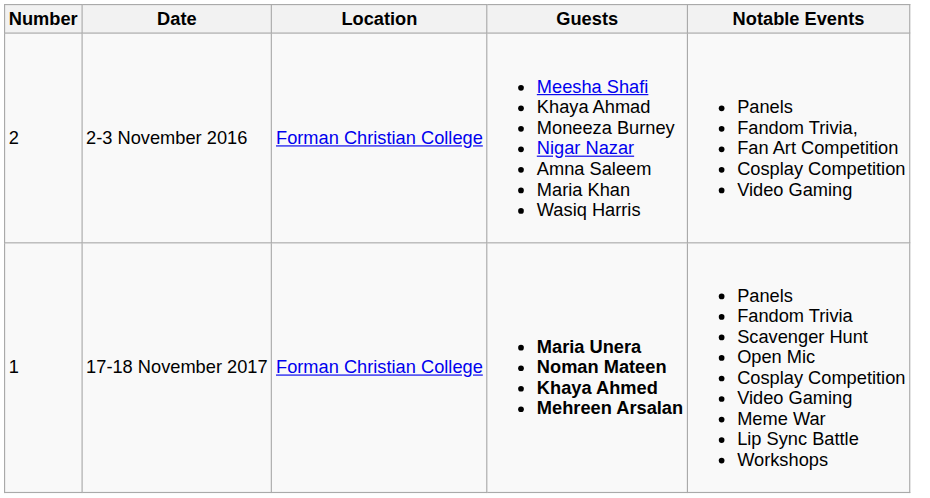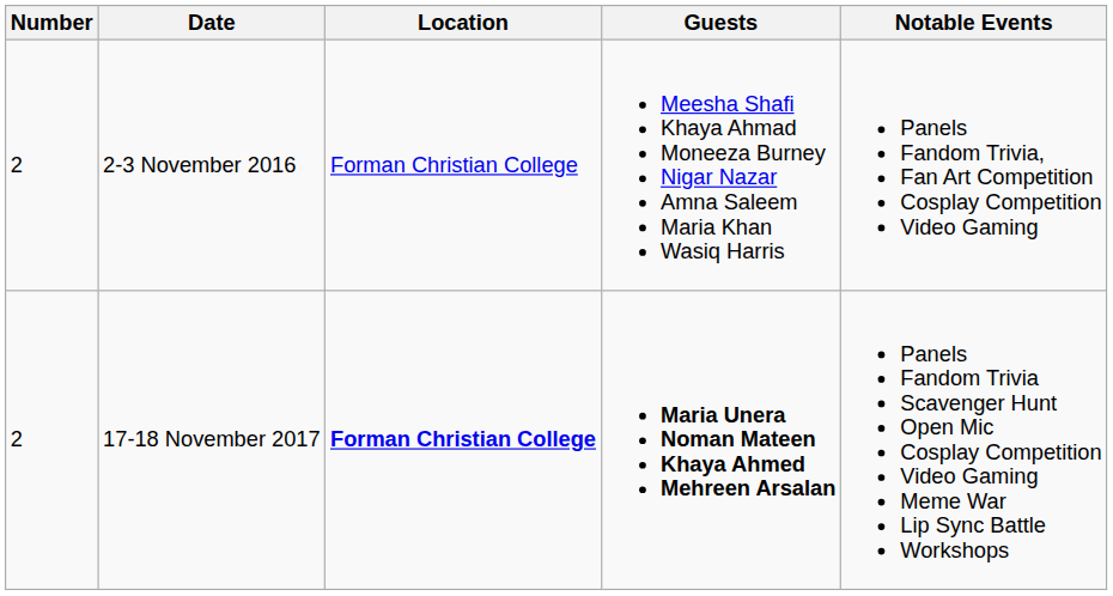17-18 November 2017 | Number: 1 -> 2
17-18 November 2017 | Location: normal -> bold
